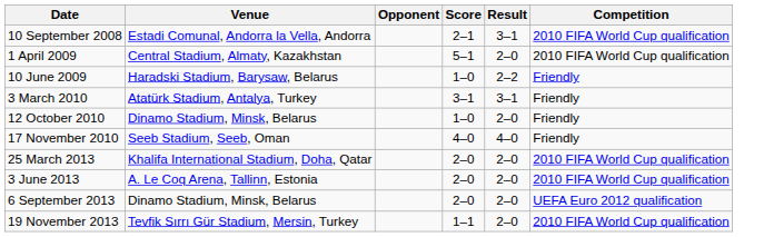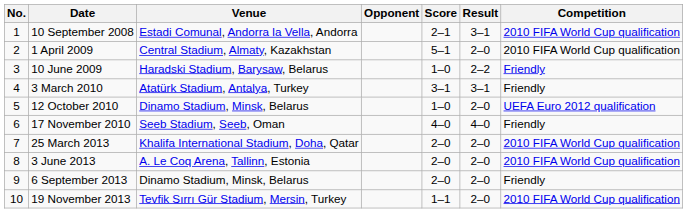+ column: No. | 1 | 2 | 3 | 4 | 5 | 6 | 7 | 8 | 9 | 10
12 October 2010 | Competition: Friendly -> UEFA Euro 2012 qualification
6 September 2013 | Competition: UEFA Euro 2012 qualification -> Friendly
